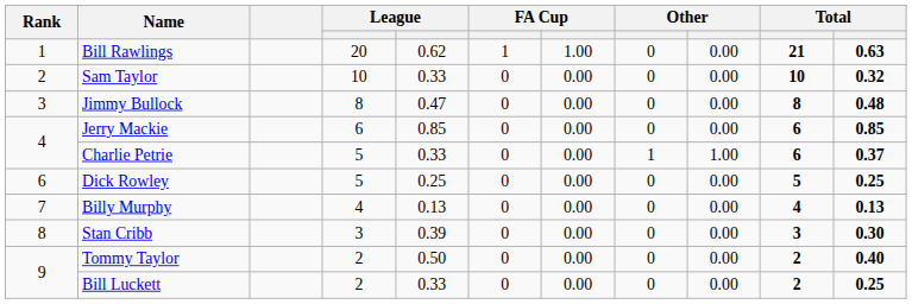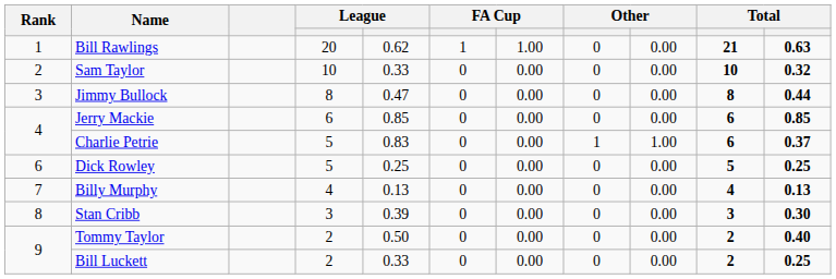Jimmy Bullock | column 11: 0.48 -> 0.44
Charlie Petrie | column 5: 0.33 -> 0.83
